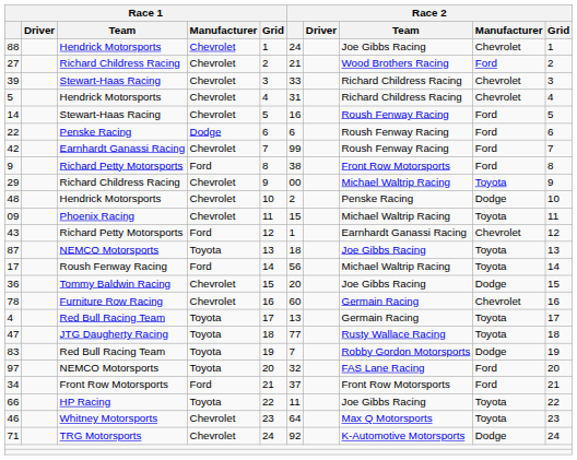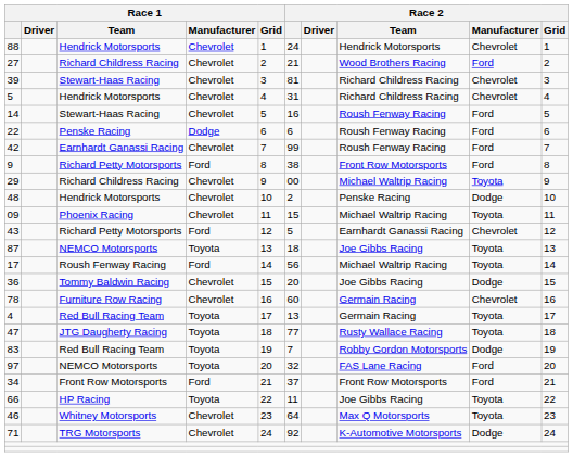88 | Race 2 / Team: Joe Gibbs Racing -> Hendrick Motorsports
39 | Race 2: 33 -> 81
43 | Race 2: 1 -> 5
